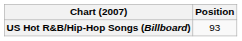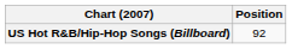US Hot R&B/Hip-Hop Songs (Billboard) | Position: 93 -> 92
